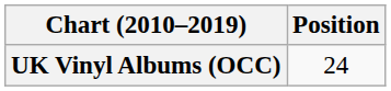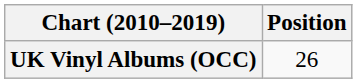UK Vinyl Albums (OCC) | Position: 24 -> 26
